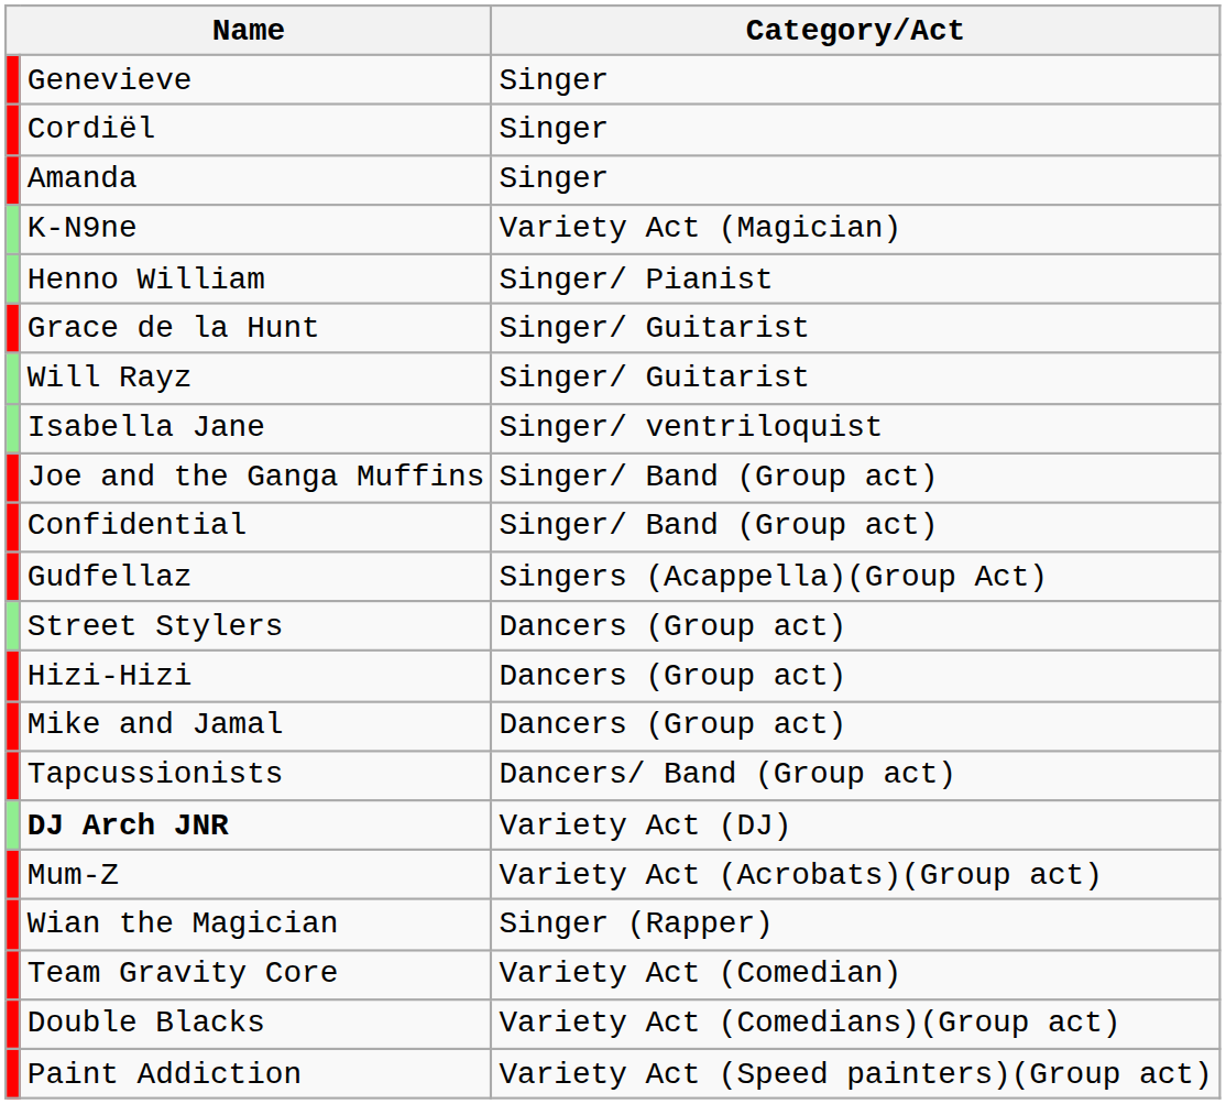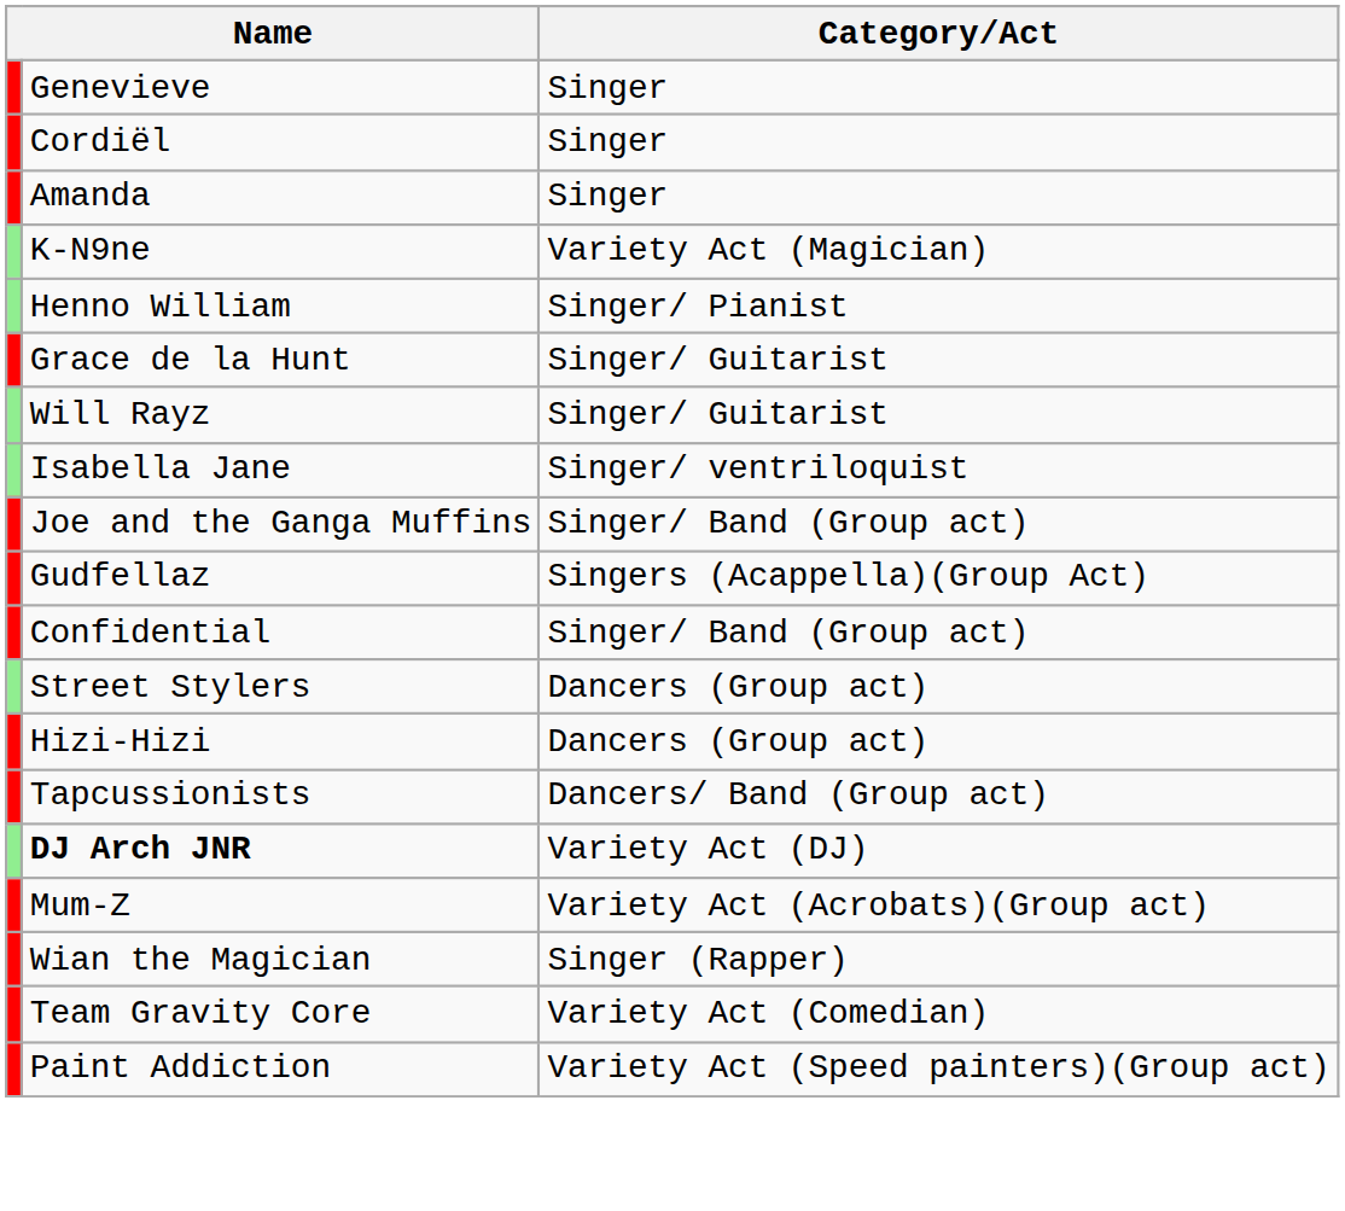rows swapped: Gudfellaz <-> Confidential
- row: Mike and Jamal | Dancers (Group act)
- row: Double Blacks | Variety Act (Comedians)(Group act)
